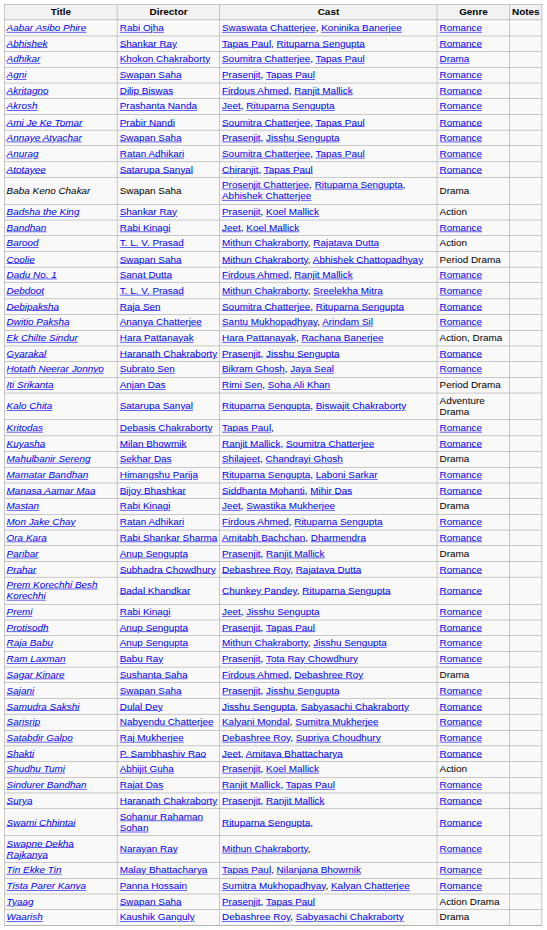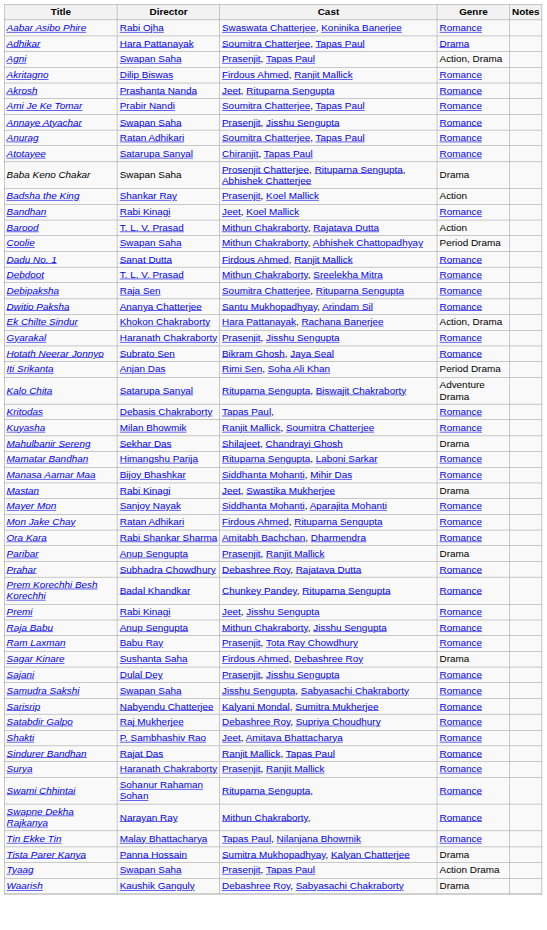- row: Abhishek | Shankar Ray | Tapas Paul, Rituparna Sengupta | Romance
Adhikar | Director: Khokon Chakraborty -> Hara Pattanayak
Agni | Genre: Romance -> Action, Drama
Ek Chilte Sindur | Director: Hara Pattanayak -> Khokon Chakraborty
+ row: Mayer Mon | Sanjoy Nayak | Siddhanta Mohanti, Aparajita Mohanti | Romance
- row: Protisodh | Anup Sengupta | Prasenjit, Tapas Paul | Romance
Sajani | Director: Swapan Saha -> Dulal Dey
Samudra Sakshi | Director: Dulal Dey -> Swapan Saha
- row: Shudhu Tumi | Abhijit Guha | Prasenjit, Koel Mallick | Action
Tista Parer Kanya | Genre: Romance -> Drama
